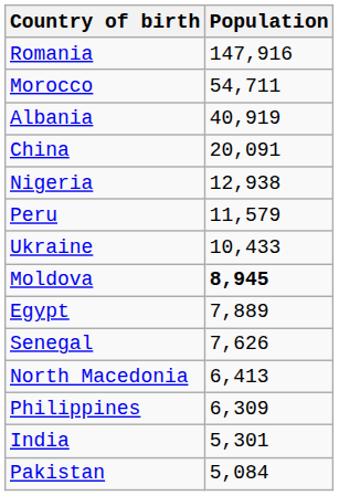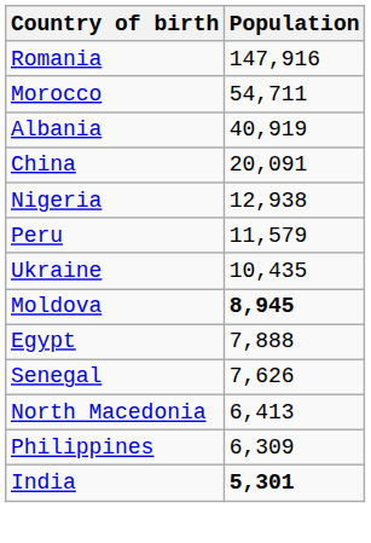Ukraine | Population: 10,433 -> 10,435
Egypt | Population: 7,889 -> 7,888
India | Population: normal -> bold
- row: Pakistan | 5,084
